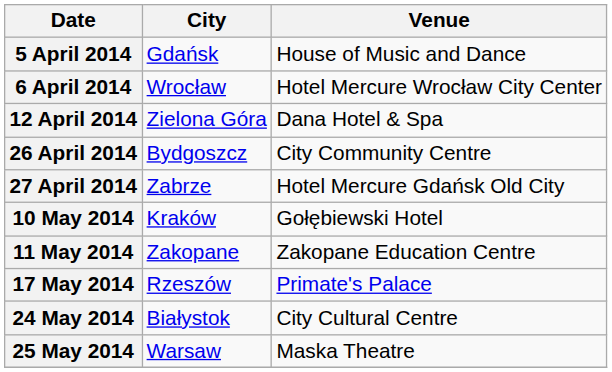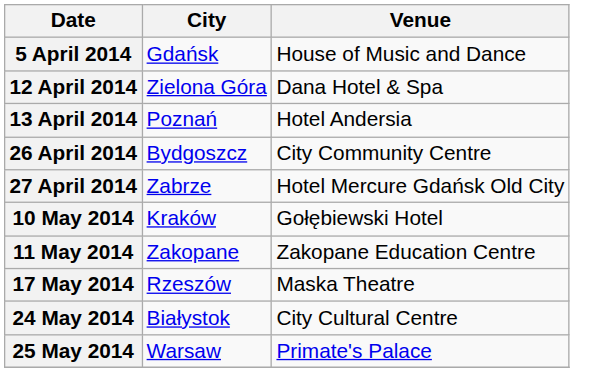- row: 6 April 2014 | Wrocław | Hotel Mercure Wrocław City Center
+ row: 13 April 2014 | Poznań | Hotel Andersia
17 May 2014 | Venue: Primate's Palace -> Maska Theatre
25 May 2014 | Venue: Maska Theatre -> Primate's Palace
